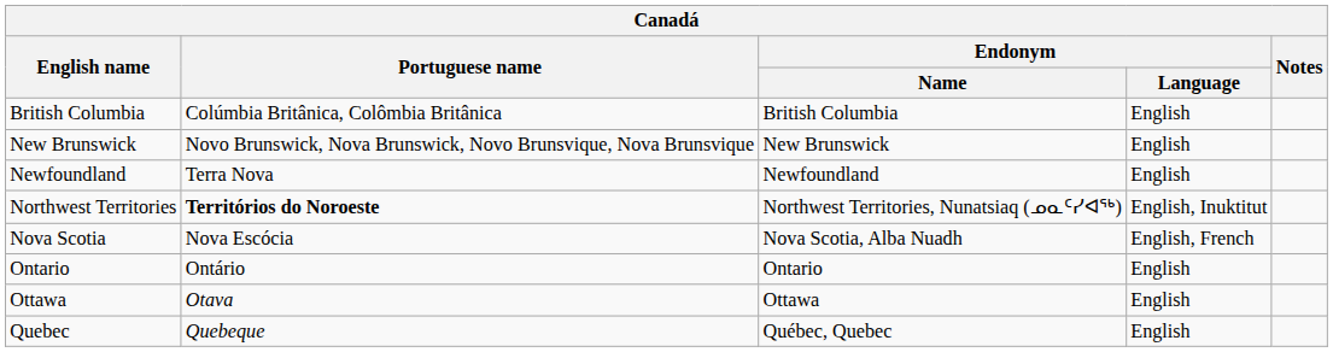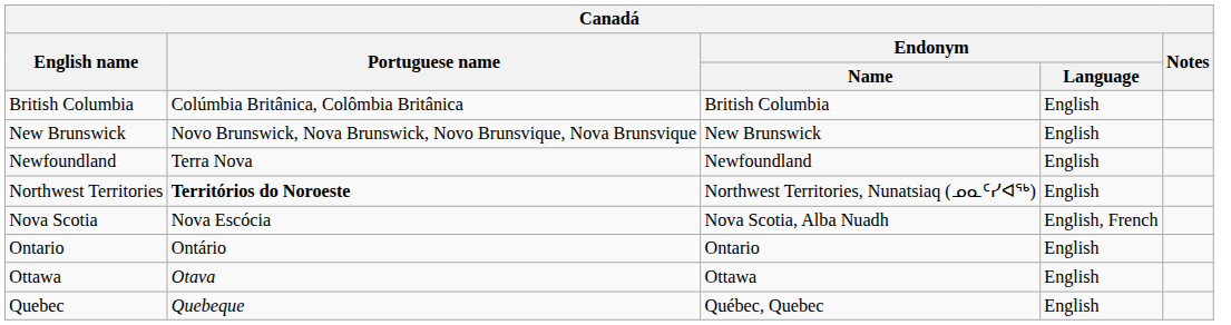Northwest Territories | Endonym / Language: English, Inuktitut -> English
